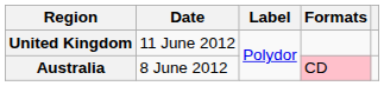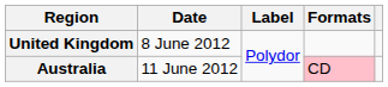United Kingdom | Date: 11 June 2012 -> 8 June 2012
Australia | Date: 8 June 2012 -> 11 June 2012
